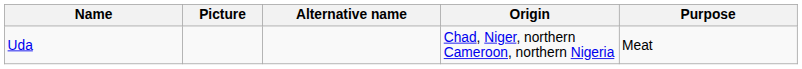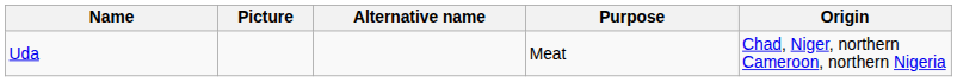columns swapped: Origin <-> Purpose
